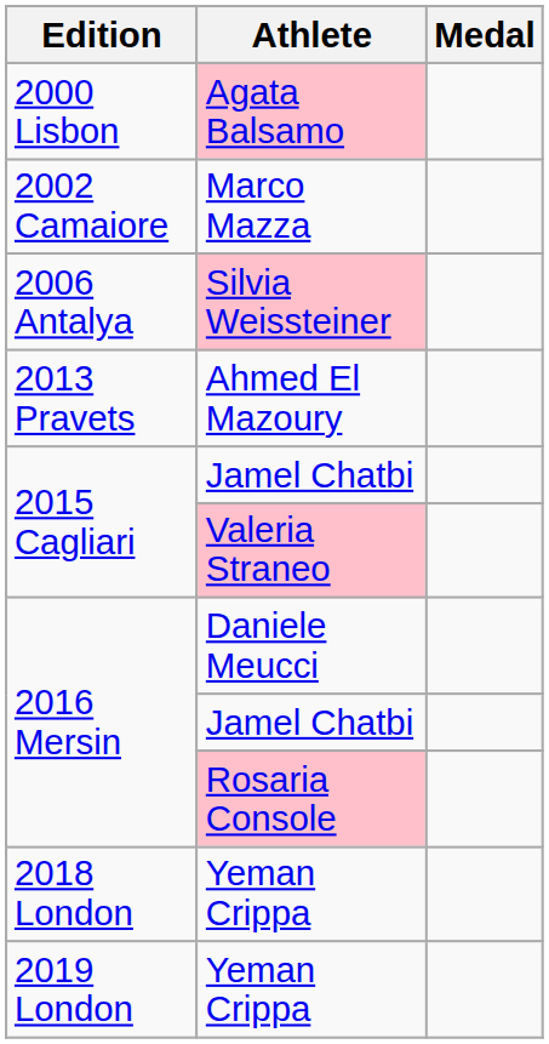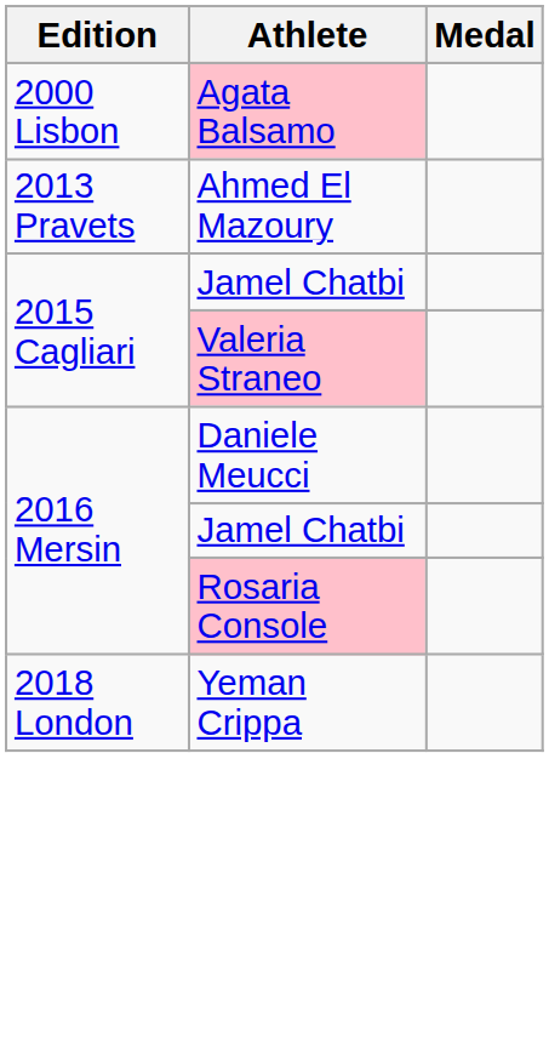- row: 2002 Camaiore | Marco Mazza
- row: 2006 Antalya | Silvia Weissteiner
- row: 2019 London | Yeman Crippa
